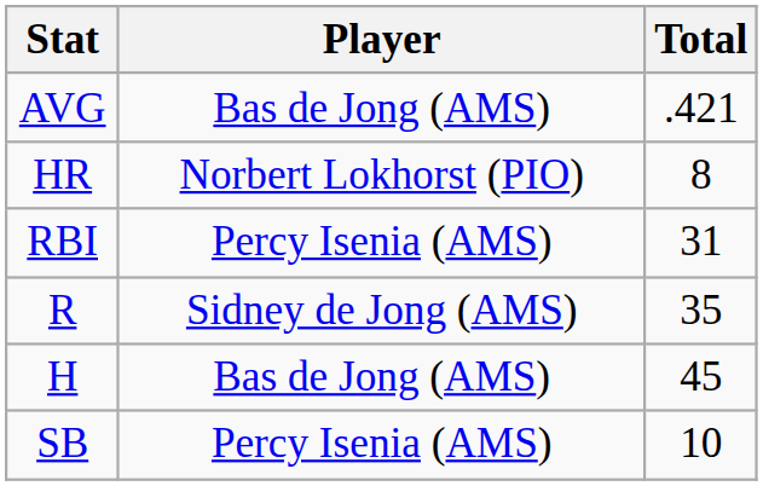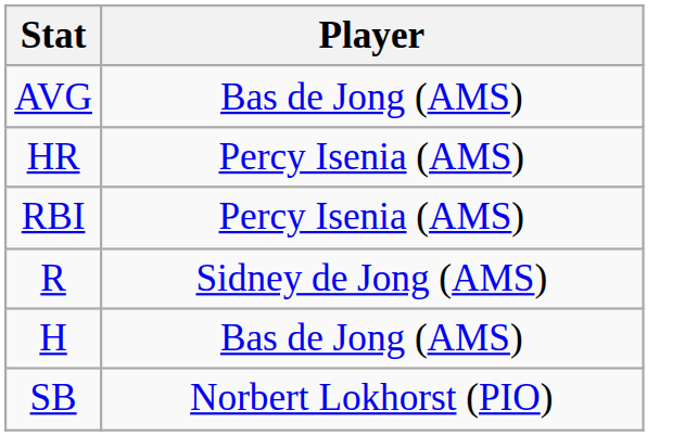- column: Total | .421 | 8 | 31 | 35 | 45 | 10
HR | Player: Norbert Lokhorst (PIO) -> Percy Isenia (AMS)
SB | Player: Percy Isenia (AMS) -> Norbert Lokhorst (PIO)
